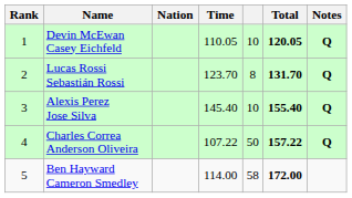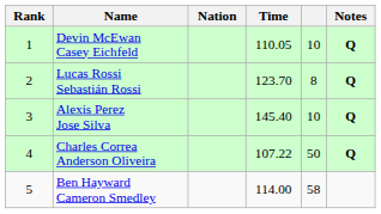- column: Total | 120.05 | 131.70 | 155.40 | 157.22 | 172.00
